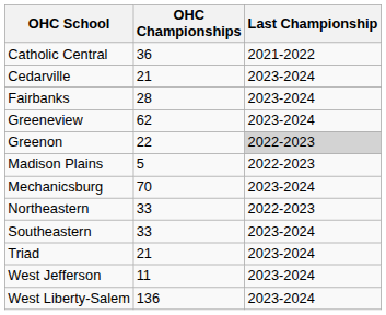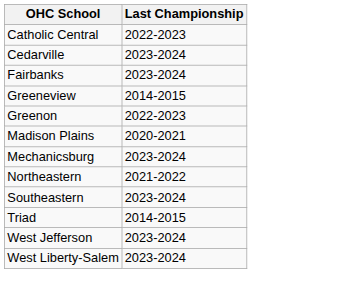- column: OHC Championships | 36 | 21 | 28 | 62 | 22 | 5 | 70 | 33 | 33 | 21 | 11 | 136
Catholic Central | Last Championship: 2021-2022 -> 2022-2023
Greeneview | Last Championship: 2023-2024 -> 2014-2015
Greenon | Last Championship: lightgrey background -> no background
Madison Plains | Last Championship: 2022-2023 -> 2020-2021
Northeastern | Last Championship: 2022-2023 -> 2021-2022
Triad | Last Championship: 2023-2024 -> 2014-2015
